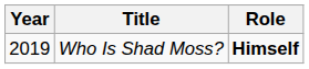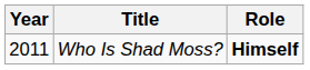Who Is Shad Moss? | Year: 2019 -> 2011
